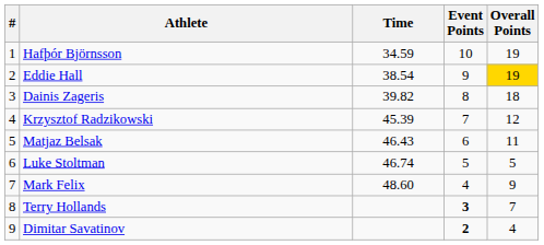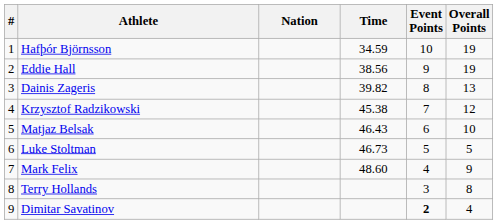+ column: Nation
Eddie Hall | Time: 38.54 -> 38.56
Eddie Hall | Overall Points: gold background -> no background
Dainis Zageris | Overall Points: 18 -> 13
Krzysztof Radzikowski | Time: 45.39 -> 45.38
Matjaz Belsak | Overall Points: 11 -> 10
Luke Stoltman | Time: 46.74 -> 46.73
Terry Hollands | Event Points: bold -> normal
Terry Hollands | Overall Points: 7 -> 8
